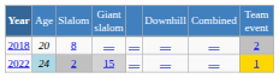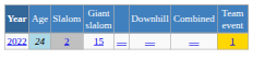- row: 2018 | 20 | 8 | — | — | — | — | 2
2022 | column 4: lightgrey background -> no background
